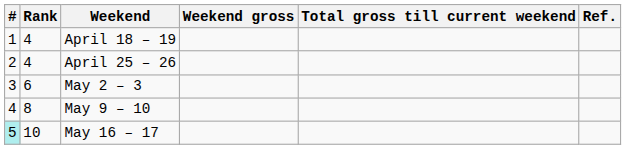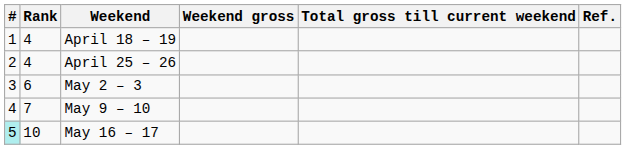May 9 – 10 | Rank: 8 -> 7
